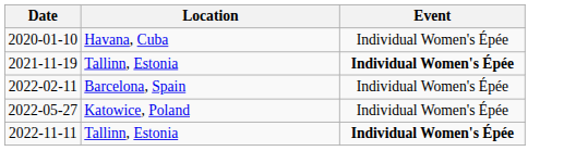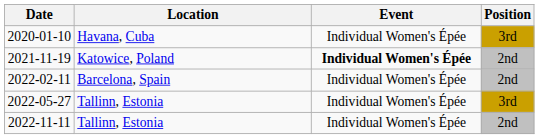+ column: Position | 3rd | 2nd | 2nd | 3rd | 2nd
2021-11-19 | Location: Tallinn, Estonia -> Katowice, Poland
2022-05-27 | Location: Katowice, Poland -> Tallinn, Estonia
2022-11-11 | Event: bold -> normal
